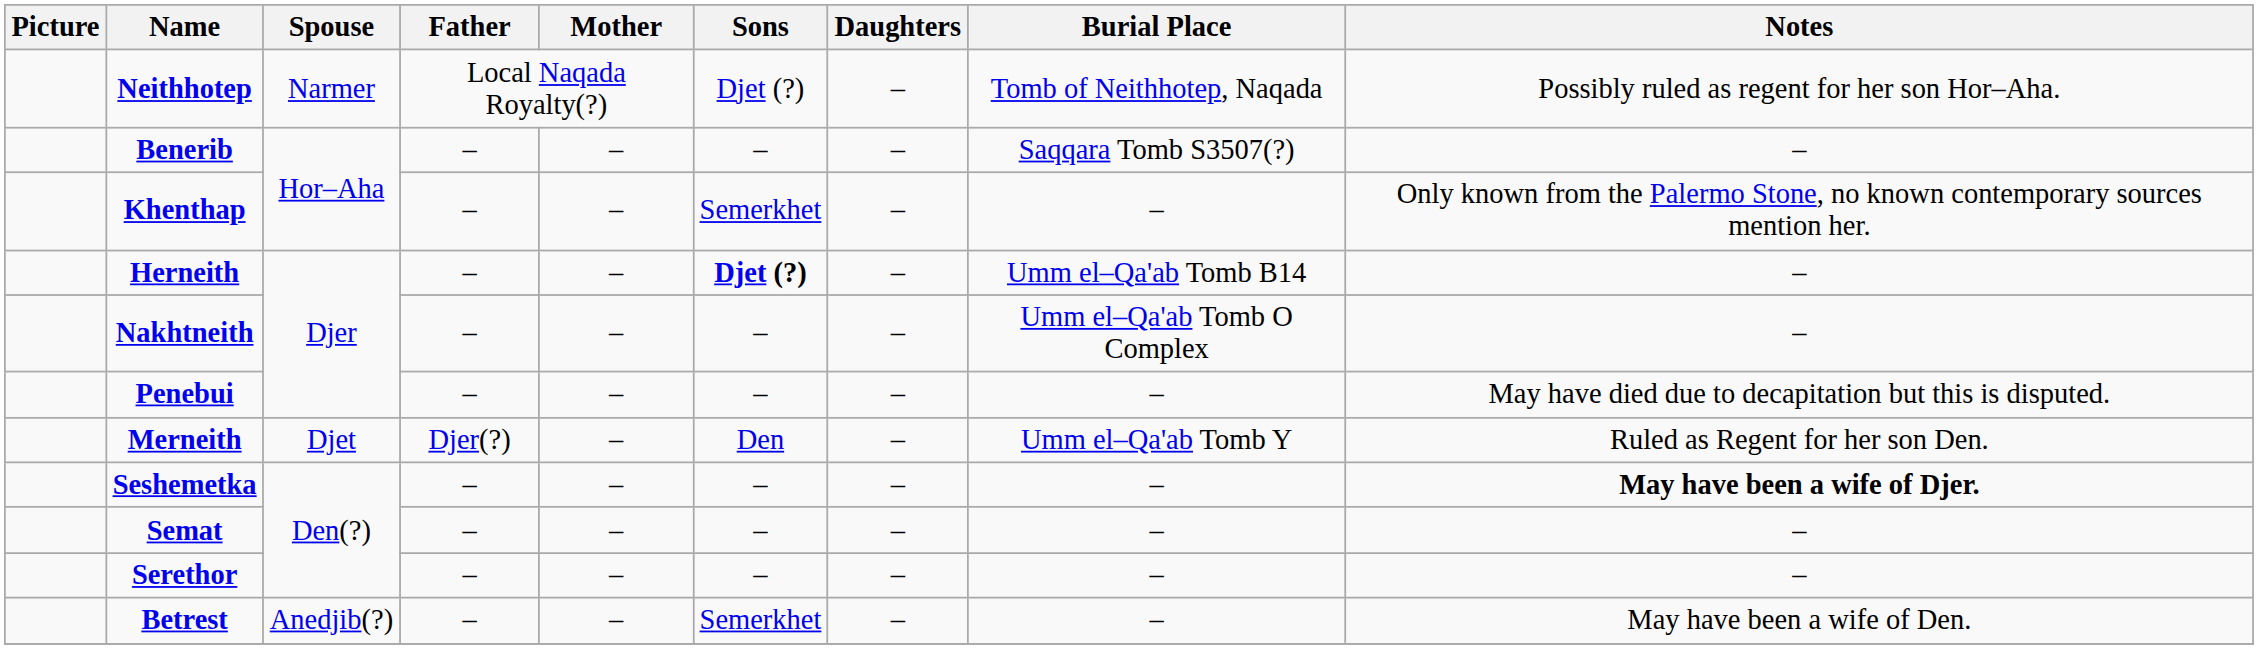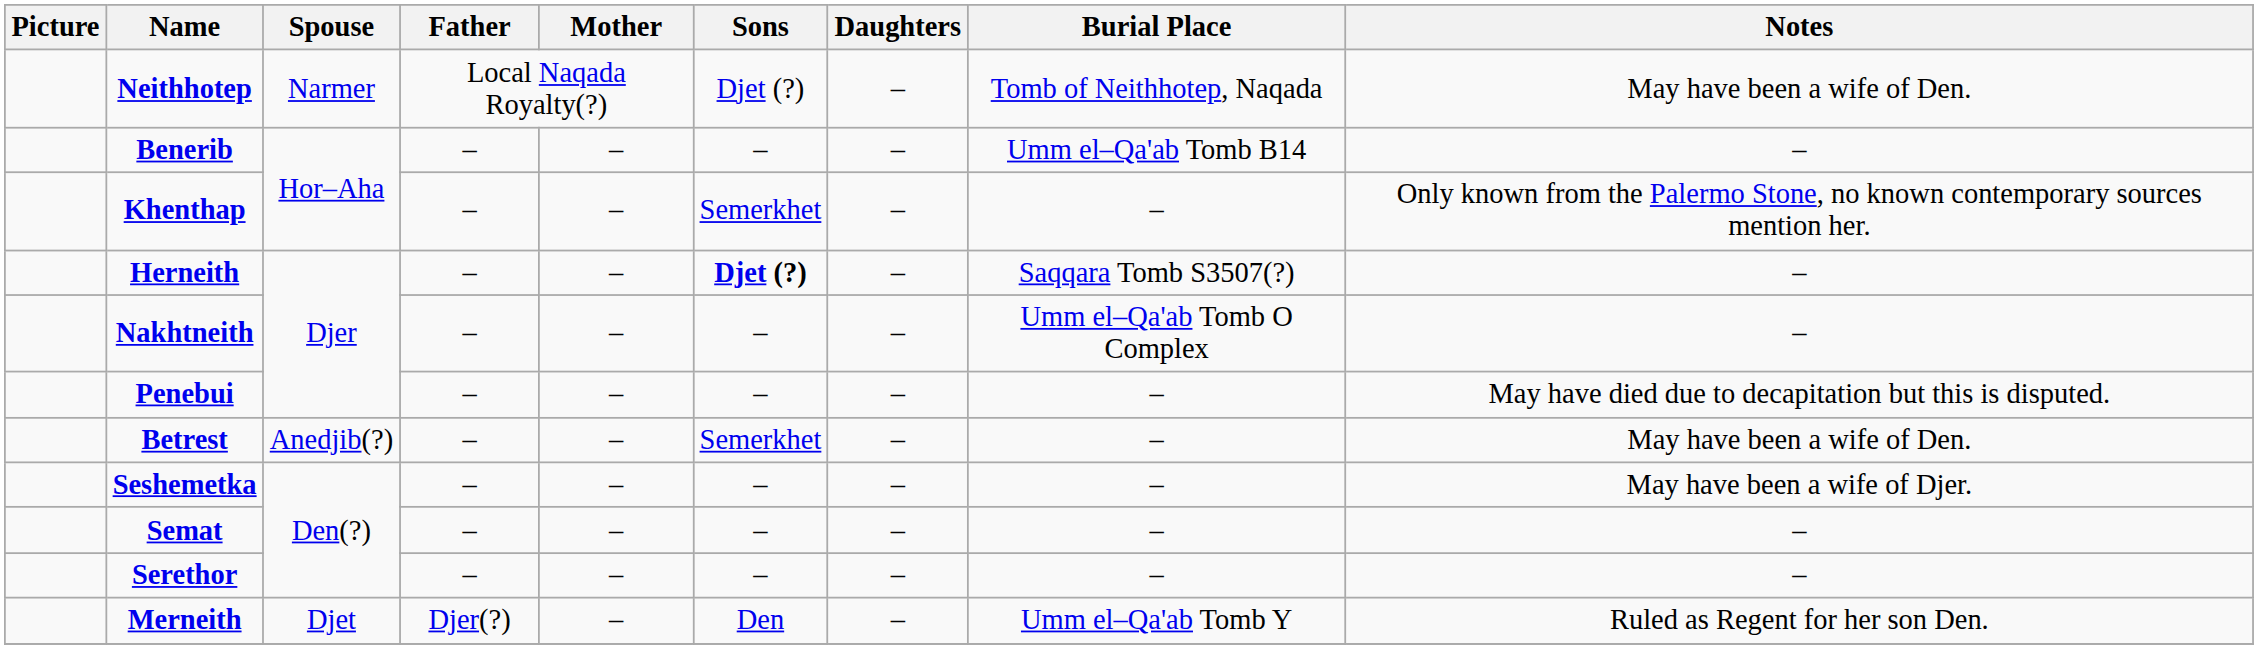Neithhotep | Notes: Possibly ruled as regent for her son Hor–Aha. -> May have been a wife of Den.
Benerib | Burial Place: Saqqara Tomb S3507(?) -> Umm el–Qa'ab Tomb B14
Herneith | Burial Place: Umm el–Qa'ab Tomb B14 -> Saqqara Tomb S3507(?)
rows swapped: Merneith <-> Betrest
Seshemetka | Notes: bold -> normal
